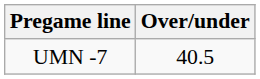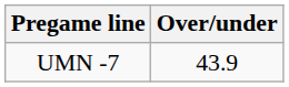UMN -7 | Over/under: 40.5 -> 43.9
